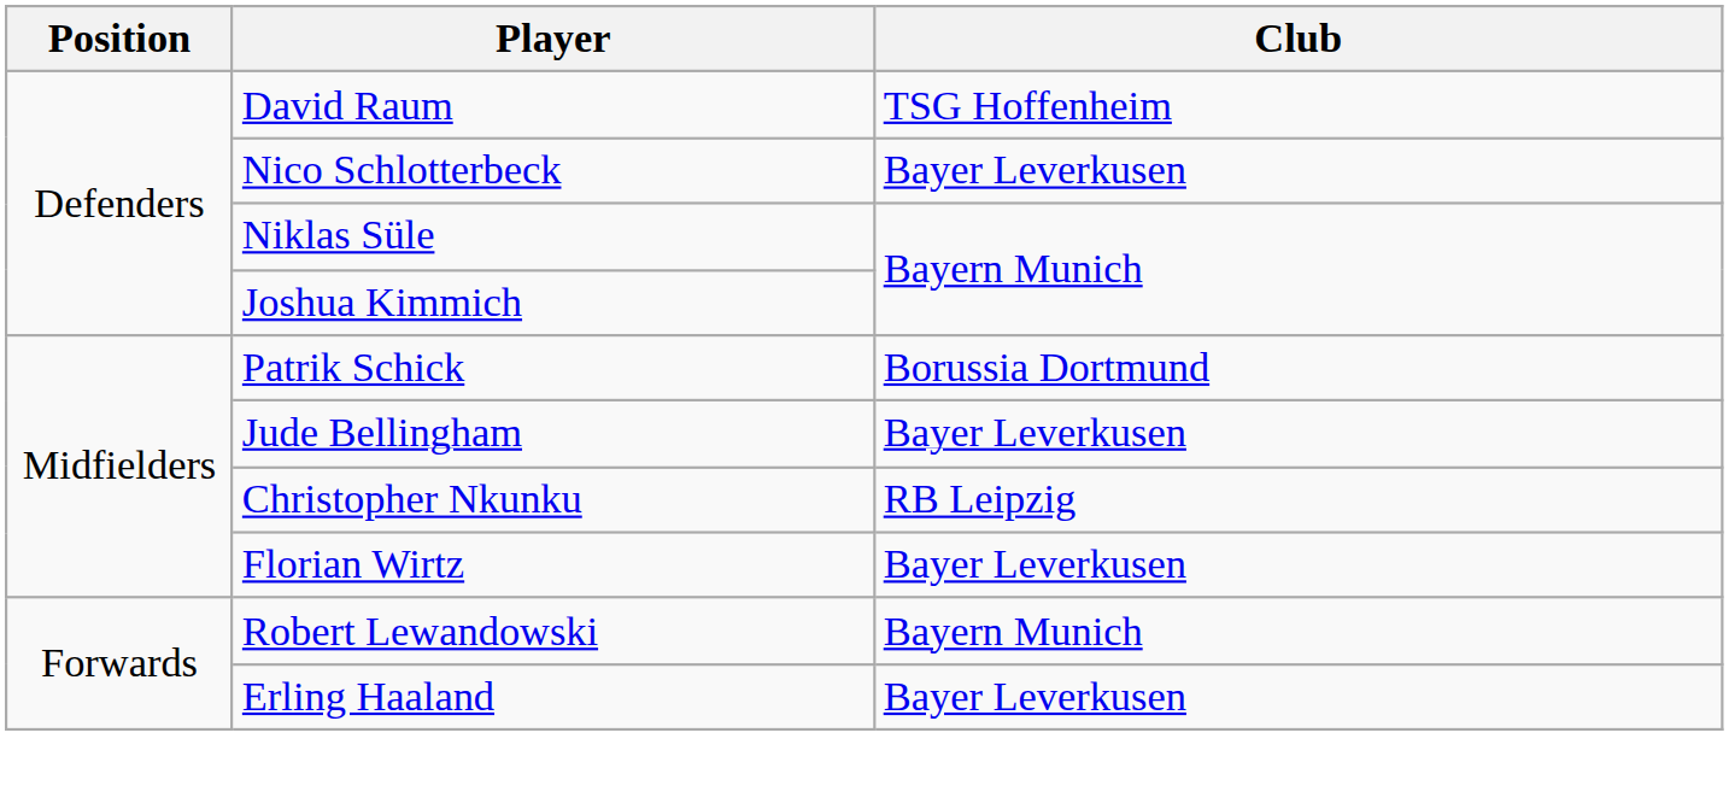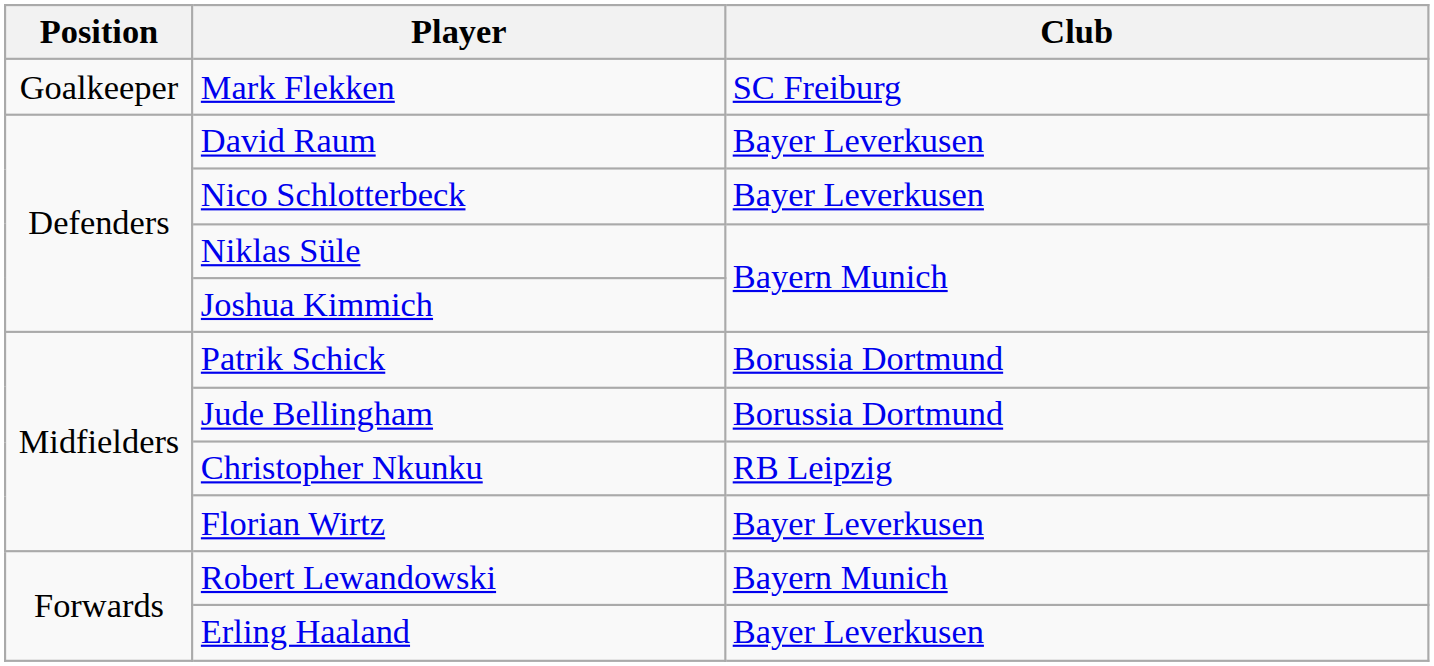+ row: Goalkeeper | Mark Flekken | SC Freiburg
David Raum | Club: TSG Hoffenheim -> Bayer Leverkusen
Jude Bellingham | Club: Bayer Leverkusen -> Borussia Dortmund
